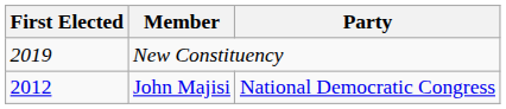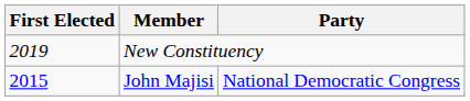John Majisi | First Elected: 2012 -> 2015
